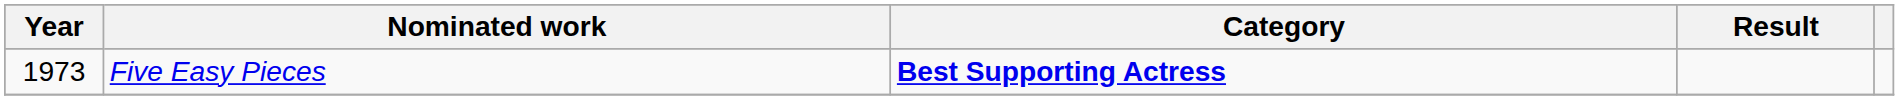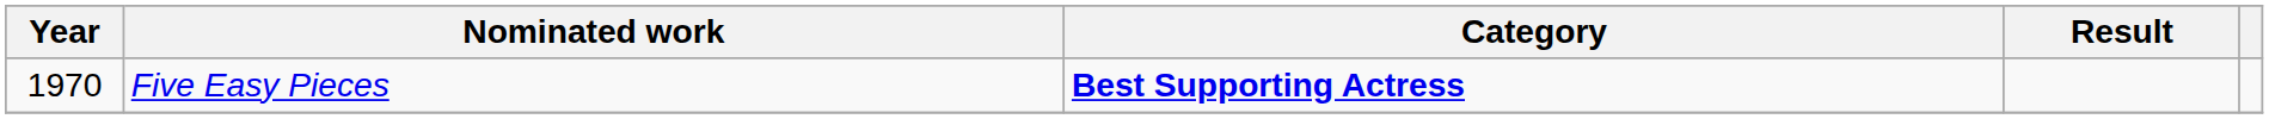Five Easy Pieces | Year: 1973 -> 1970
